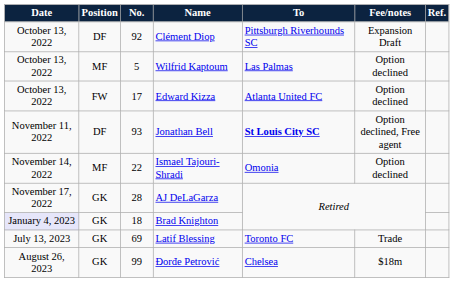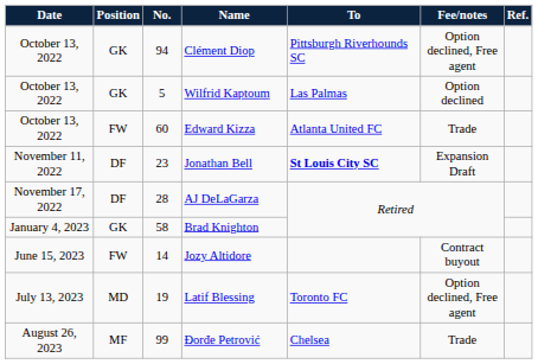Clément Diop | Position: DF -> GK
Clément Diop | No.: 92 -> 94
Clément Diop | Fee/notes: Expansion Draft -> Option declined, Free agent
Wilfrid Kaptoum | Position: MF -> GK
Edward Kizza | No.: 17 -> 60
Edward Kizza | Fee/notes: Option declined -> Trade
Jonathan Bell | No.: 93 -> 23
Jonathan Bell | Fee/notes: Option declined, Free agent -> Expansion Draft
- row: November 14, 2022 | MF | 22 | Ismael Tajouri-Shradi | Omonia | Option declined
AJ DeLaGarza | Position: GK -> DF
Brad Knighton | Date: lavender background -> no background
Brad Knighton | No.: 18 -> 58
+ row: June 15, 2023 | FW | 14 | Jozy Altidore | Contract buyout
Latif Blessing | Position: GK -> MD
Latif Blessing | No.: 69 -> 19
Latif Blessing | Fee/notes: Trade -> Option declined, Free agent
Đorđe Petrović | Position: GK -> MF
Đorđe Petrović | Fee/notes: $18m -> Trade
